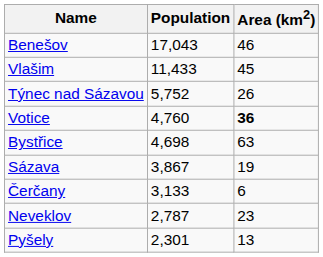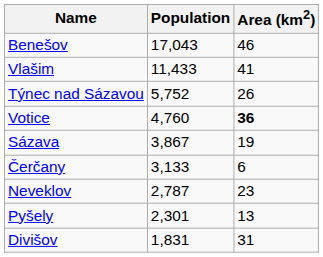Vlašim | Area (km2): 45 -> 41
- row: Bystřice | 4,698 | 63
+ row: Divišov | 1,831 | 31
